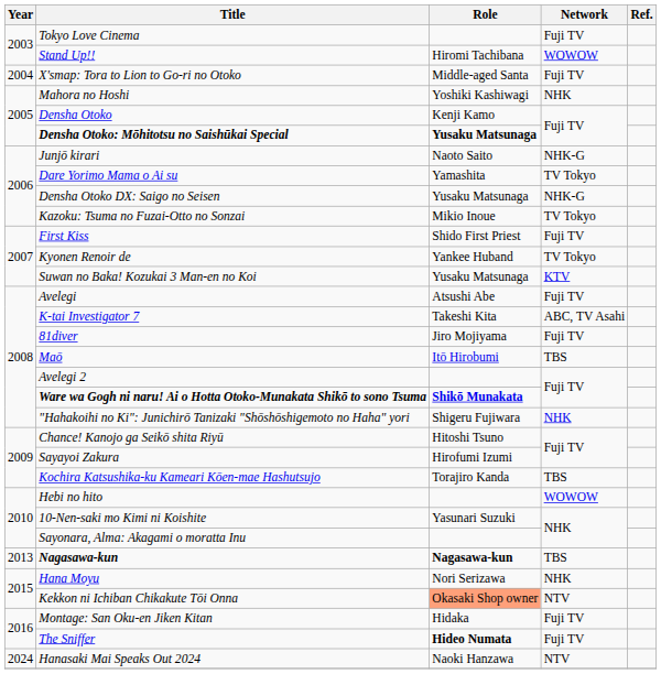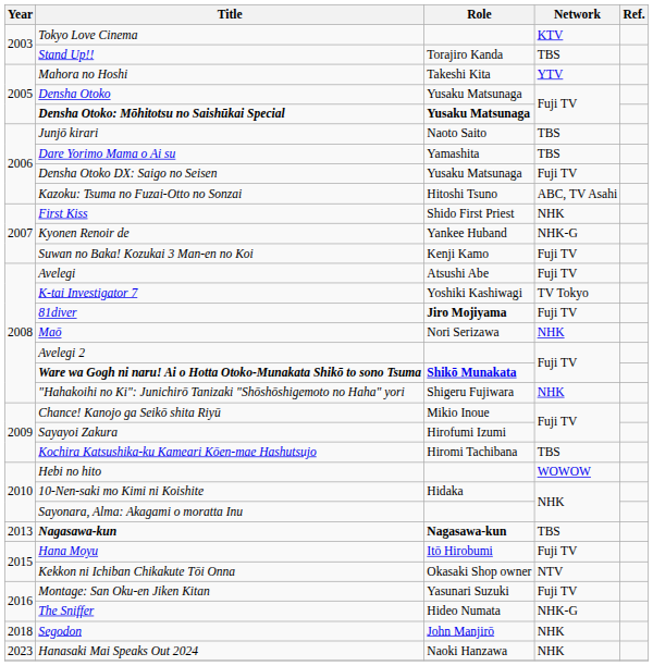Tokyo Love Cinema | Network: Fuji TV -> KTV
Stand Up!! | Role: Hiromi Tachibana -> Torajiro Kanda
Stand Up!! | Network: WOWOW -> TBS
- row: 2004 | X'smap: Tora to Lion to Go-ri no Otoko | Middle-aged Santa | Fuji TV
Mahora no Hoshi | Role: Yoshiki Kashiwagi -> Takeshi Kita
Mahora no Hoshi | Network: NHK -> YTV
Densha Otoko | Role: Kenji Kamo -> Yusaku Matsunaga
Junjō kirari | Network: NHK-G -> TBS
Dare Yorimo Mama o Ai su | Network: TV Tokyo -> TBS
Densha Otoko DX: Saigo no Seisen | Network: NHK-G -> Fuji TV
Kazoku: Tsuma no Fuzai-Otto no Sonzai | Role: Mikio Inoue -> Hitoshi Tsuno
Kazoku: Tsuma no Fuzai-Otto no Sonzai | Network: TV Tokyo -> ABC, TV Asahi
First Kiss | Network: Fuji TV -> NHK
Kyonen Renoir de | Network: TV Tokyo -> NHK-G
Suwan no Baka! Kozukai 3 Man-en no Koi | Role: Yusaku Matsunaga -> Kenji Kamo
Suwan no Baka! Kozukai 3 Man-en no Koi | Network: KTV -> Fuji TV
K-tai Investigator 7 | Role: Takeshi Kita -> Yoshiki Kashiwagi
K-tai Investigator 7 | Network: ABC, TV Asahi -> TV Tokyo
81diver | Role: normal -> bold
Maō | Role: Itō Hirobumi -> Nori Serizawa
Maō | Network: TBS -> NHK
Chance! Kanojo ga Seikō shita Riyū | Role: Hitoshi Tsuno -> Mikio Inoue
Kochira Katsushika-ku Kameari Kōen-mae Hashutsujo | Role: Torajiro Kanda -> Hiromi Tachibana
10-Nen-saki mo Kimi ni Koishite | Role: Yasunari Suzuki -> Hidaka
Hana Moyu | Role: Nori Serizawa -> Itō Hirobumi
Hana Moyu | Network: NHK -> Fuji TV
Kekkon ni Ichiban Chikakute Tōi Onna | Role: lightsalmon background -> no background
Montage: San Oku-en Jiken Kitan | Role: Hidaka -> Yasunari Suzuki
The Sniffer | Role: bold -> normal
The Sniffer | Network: Fuji TV -> NHK-G
+ row: 2018 | Segodon | John Manjirō | NHK
Hanasaki Mai Speaks Out 2024 | Year: 2024 -> 2023
Hanasaki Mai Speaks Out 2024 | Network: NTV -> NHK
